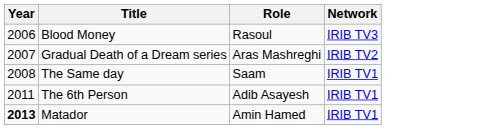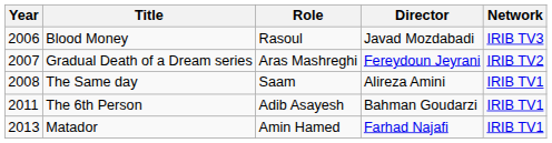+ column: Director | Javad Mozdabadi | Fereydoun Jeyrani | Alireza Amini | Bahman Goudarzi | Farhad Najafi
Matador | Year: bold -> normal
